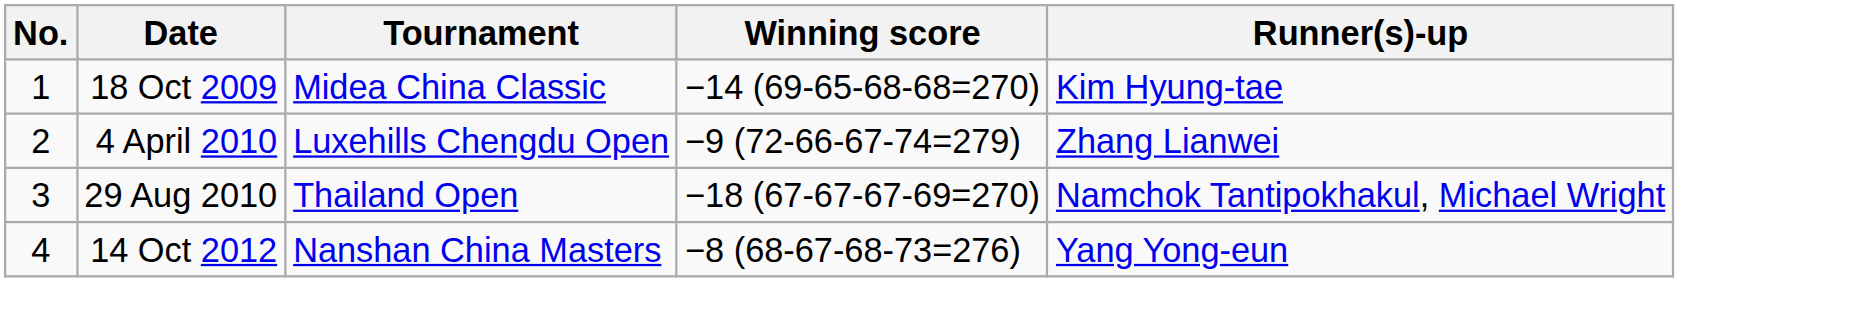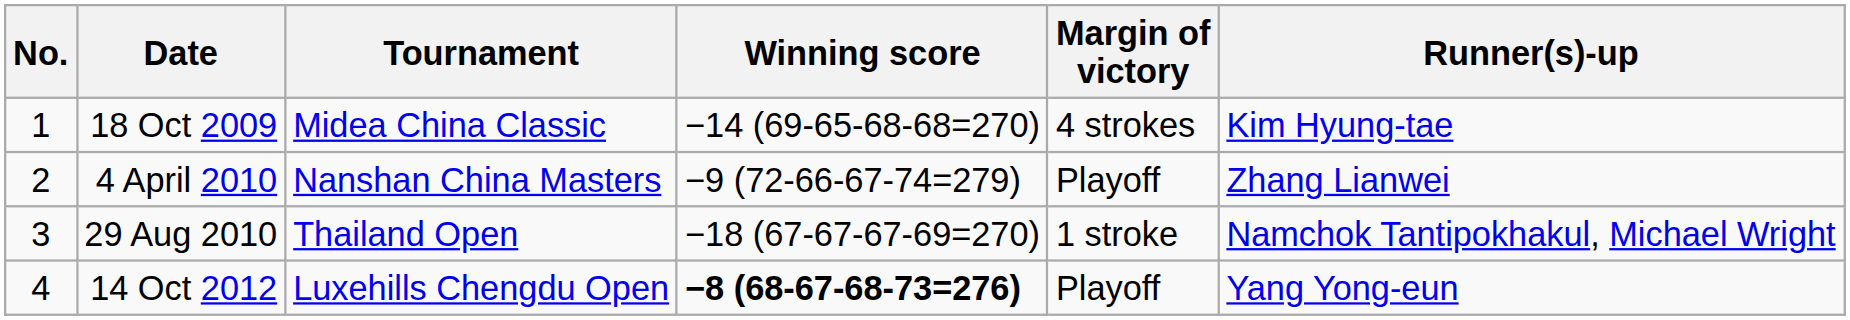+ column: Margin of victory | 4 strokes | Playoff | 1 stroke | Playoff
4 April 2010 | Tournament: Luxehills Chengdu Open -> Nanshan China Masters
14 Oct 2012 | Tournament: Nanshan China Masters -> Luxehills Chengdu Open
14 Oct 2012 | Winning score: normal -> bold
